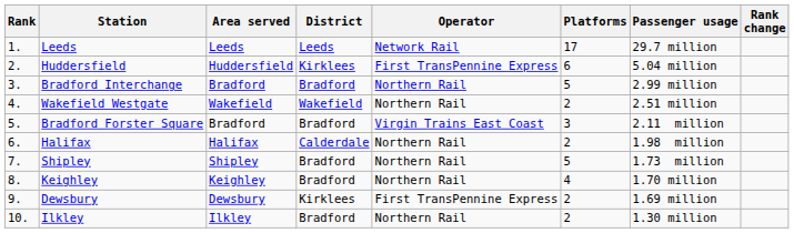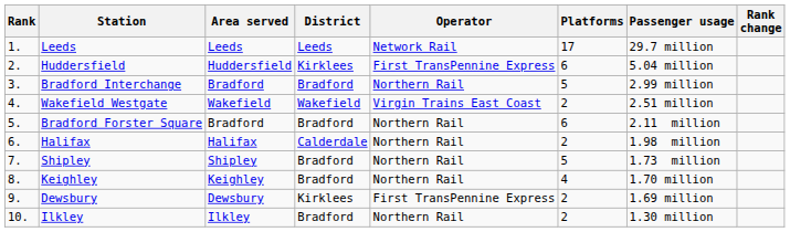Wakefield Westgate | Operator: Northern Rail -> Virgin Trains East Coast
Bradford Forster Square | Operator: Virgin Trains East Coast -> Northern Rail
Bradford Forster Square | Platforms: 3 -> 6
